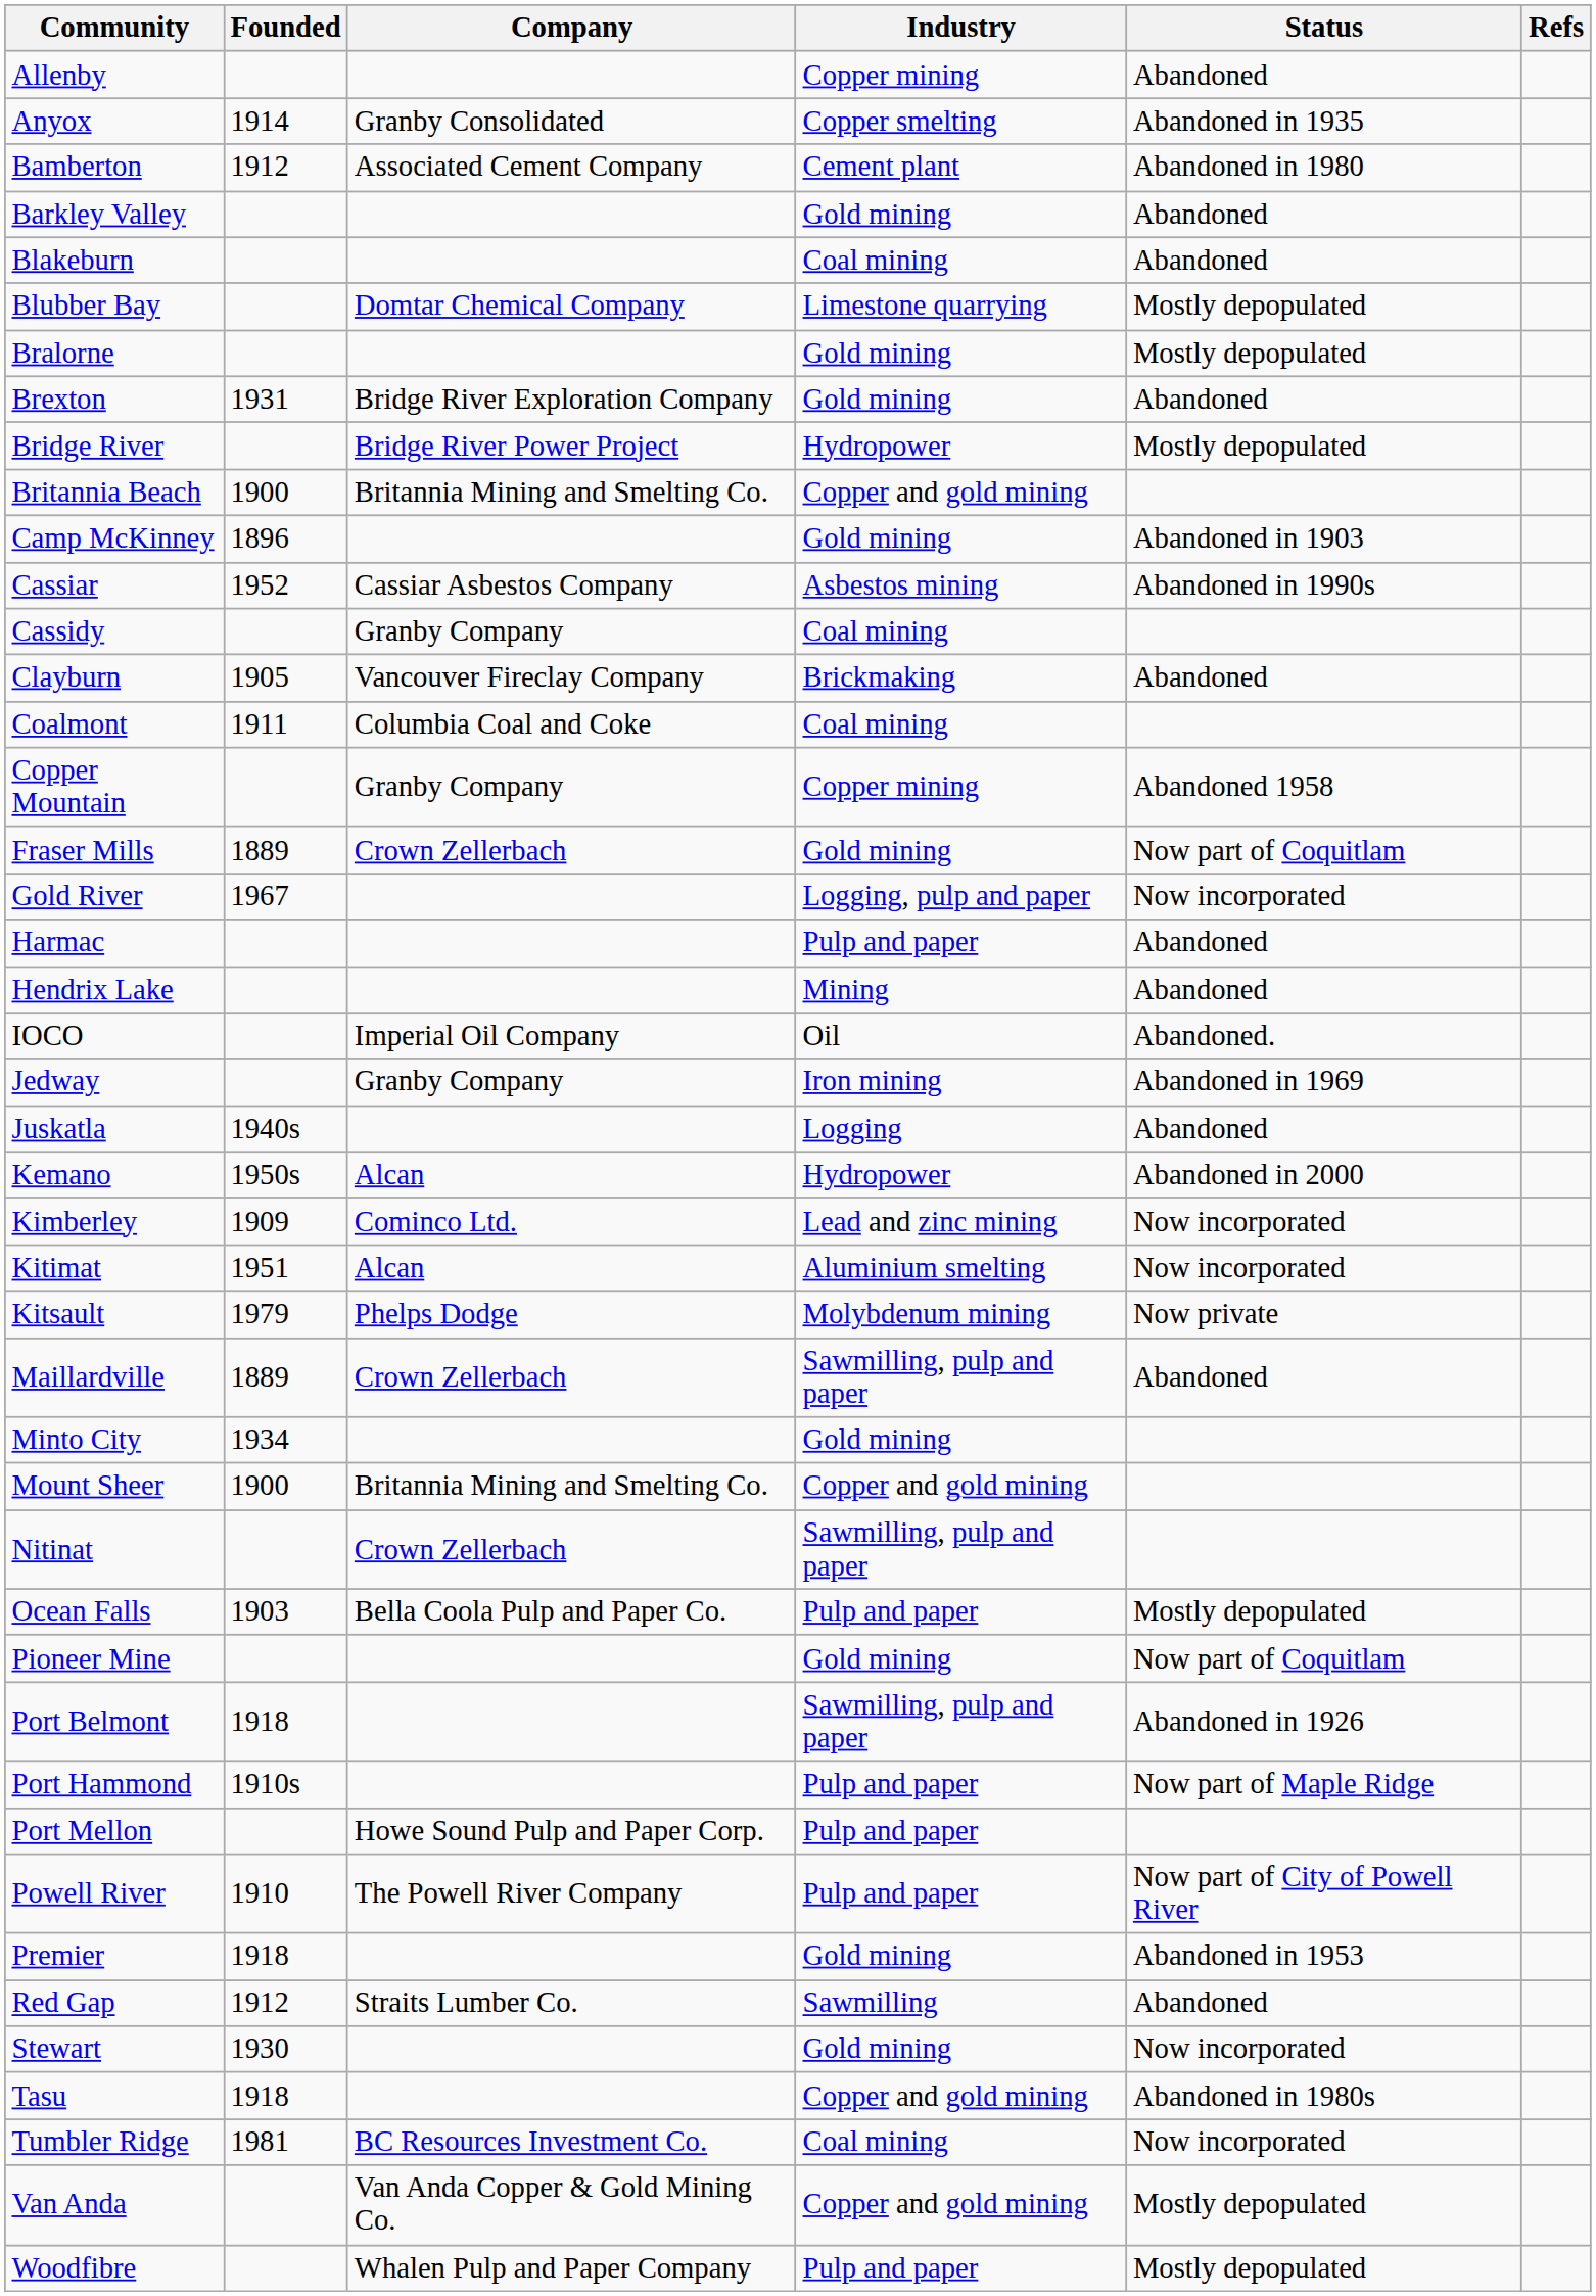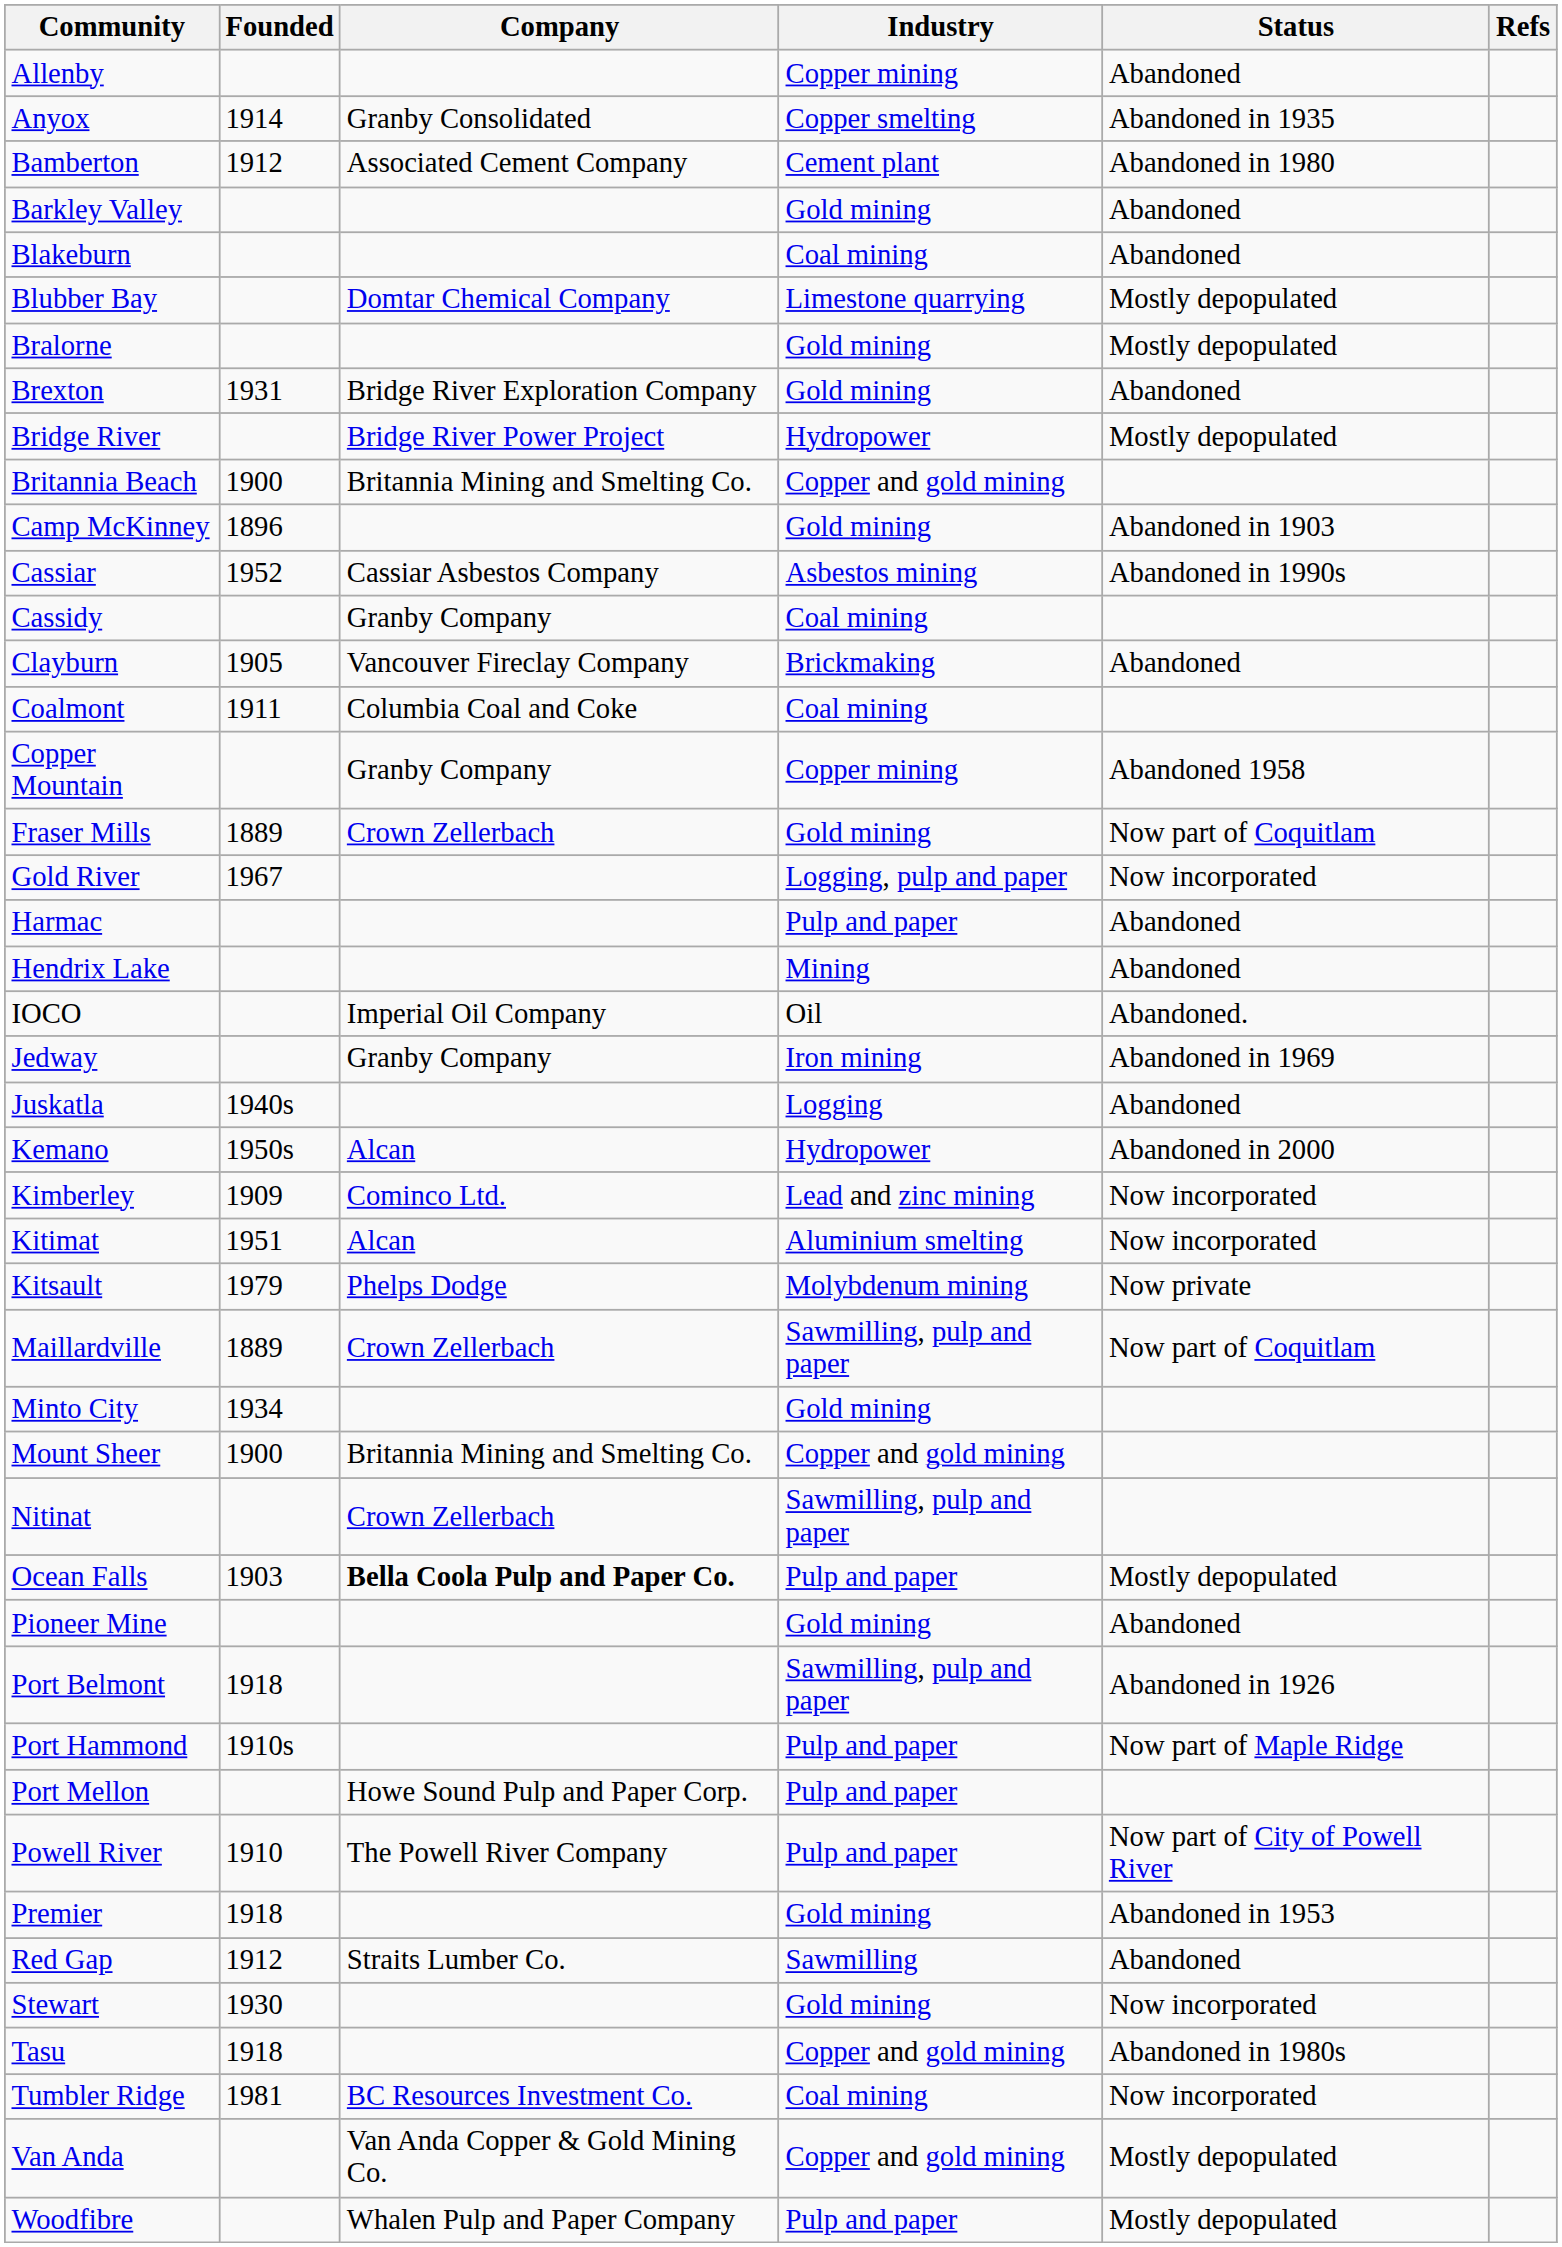Maillardville | Status: Abandoned -> Now part of Coquitlam
Ocean Falls | Company: normal -> bold
Pioneer Mine | Status: Now part of Coquitlam -> Abandoned
